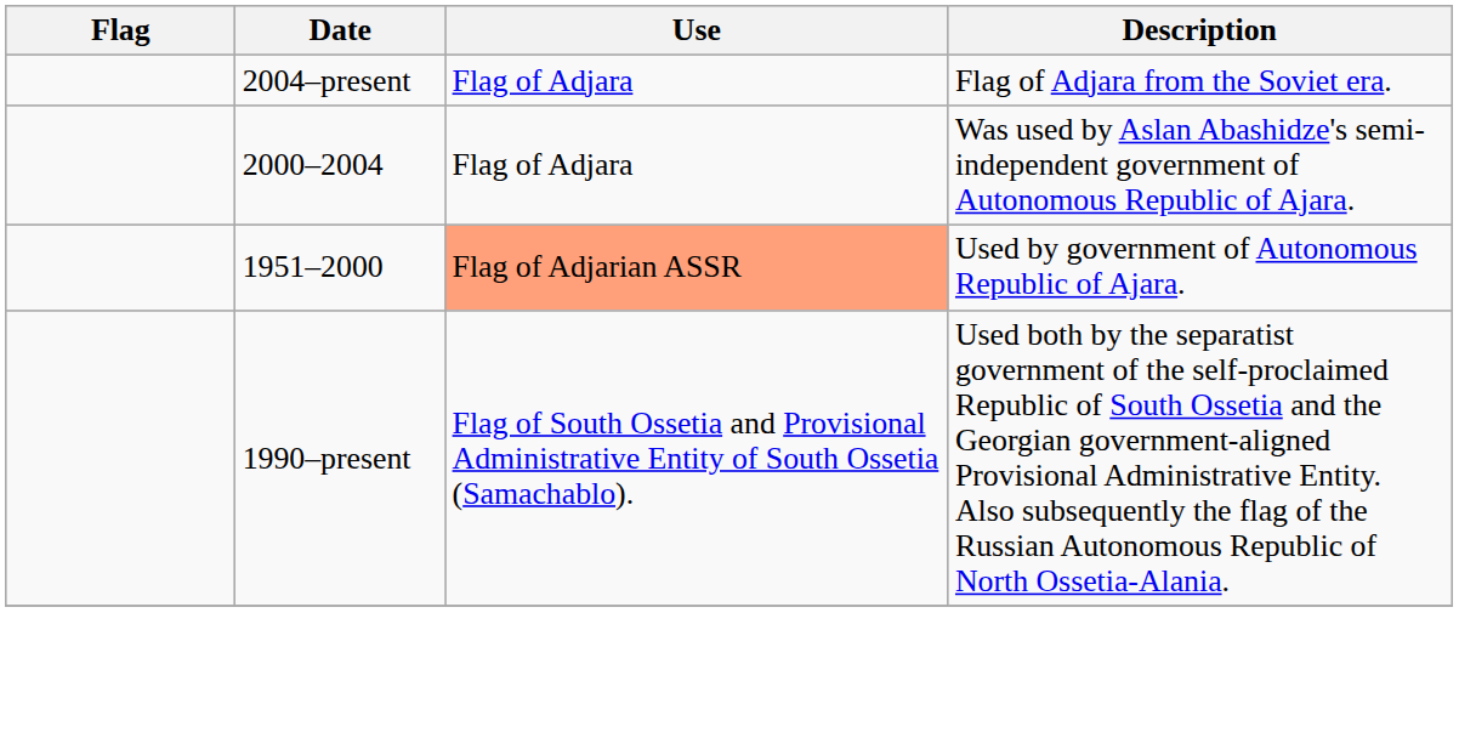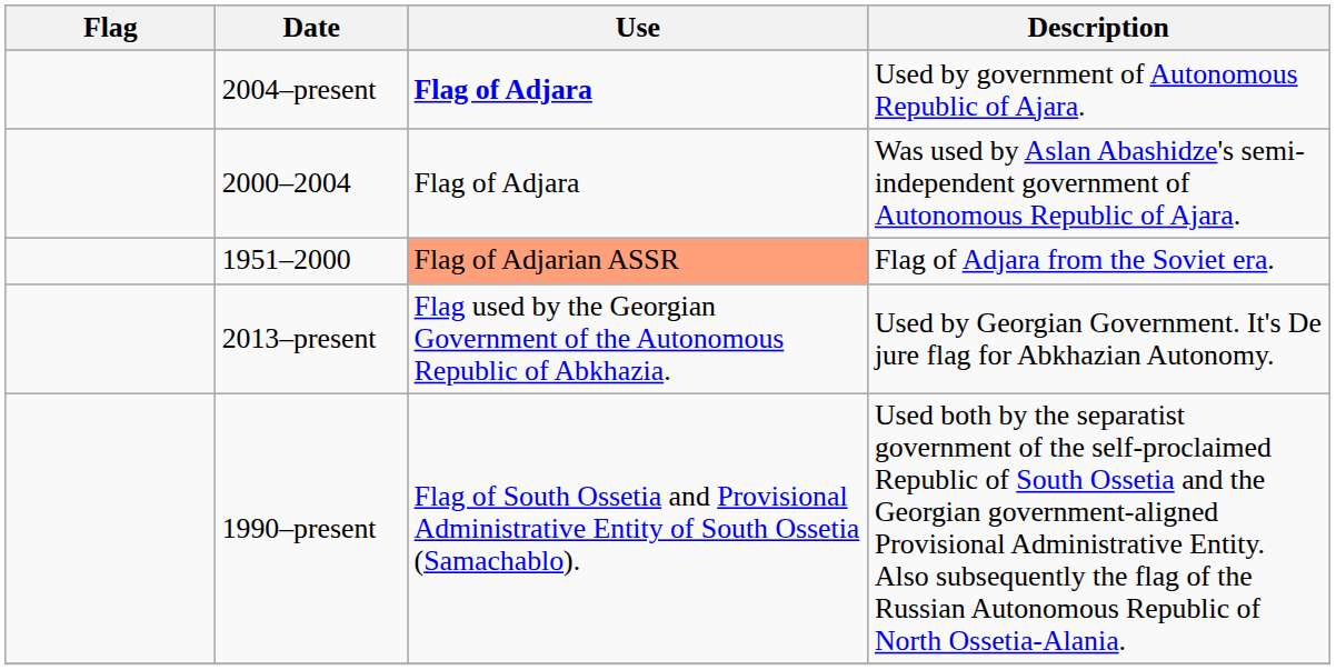2004–present | Use: normal -> bold
2004–present | Description: Flag of Adjara from the Soviet era. -> Used by government of Autonomous Republic of Ajara.
1951–2000 | Description: Used by government of Autonomous Republic of Ajara. -> Flag of Adjara from the Soviet era.
+ row: 2013–present | Flag used by the Georgian Government of the Autonomous Republic of Abkhazia. | Used by Georgian Government. It's De jure flag for Abkhazian Autonomy.
